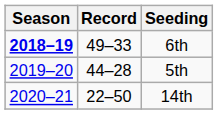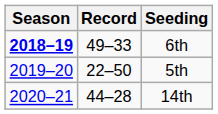5th | Record: 44–28 -> 22–50
14th | Record: 22–50 -> 44–28
